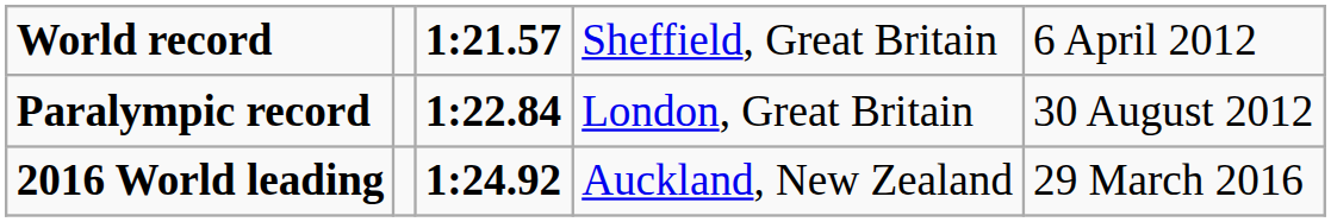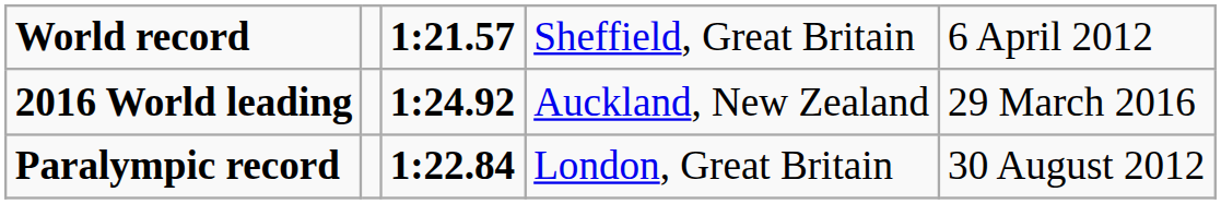rows swapped: Paralympic record <-> 2016 World leading
